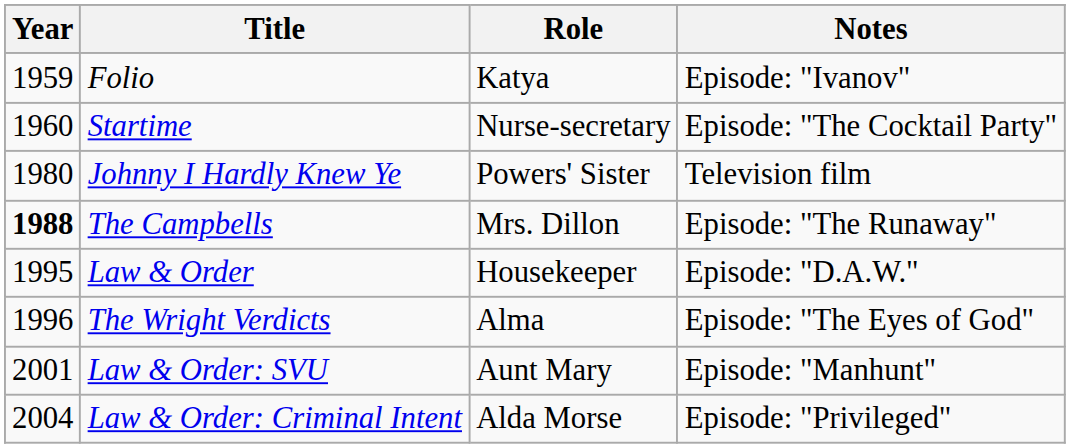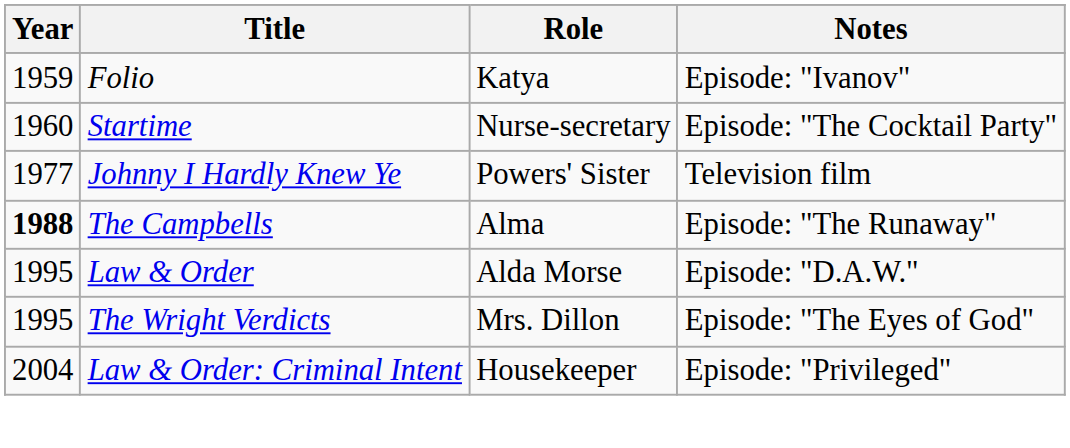Johnny I Hardly Knew Ye | Year: 1980 -> 1977
The Campbells | Role: Mrs. Dillon -> Alma
Law & Order | Role: Housekeeper -> Alda Morse
The Wright Verdicts | Year: 1996 -> 1995
The Wright Verdicts | Role: Alma -> Mrs. Dillon
- row: 2001 | Law & Order: SVU | Aunt Mary | Episode: "Manhunt"
Law & Order: Criminal Intent | Role: Alda Morse -> Housekeeper
